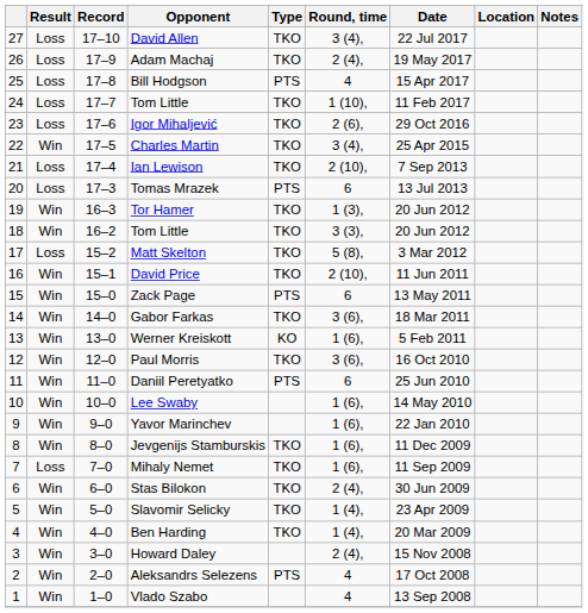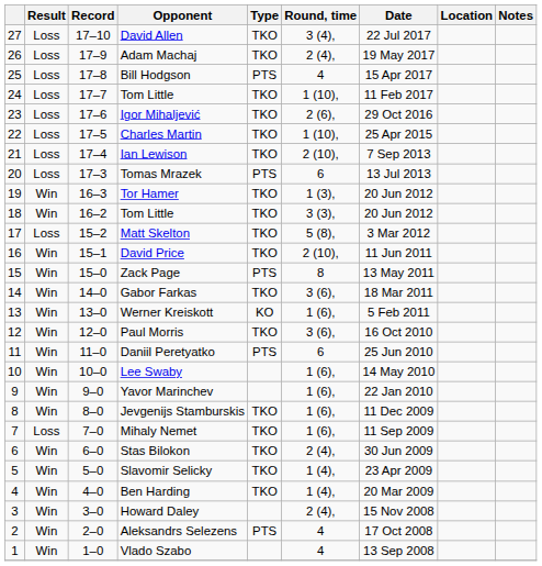Charles Martin | Result: Win -> Loss
Charles Martin | Round, time: 3 (4), -> 1 (10),
Zack Page | Round, time: 6 -> 8
